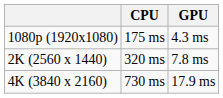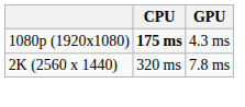1080p (1920x1080) | CPU: normal -> bold
- row: 4K (3840 x 2160) | 730 ms | 17.9 ms
